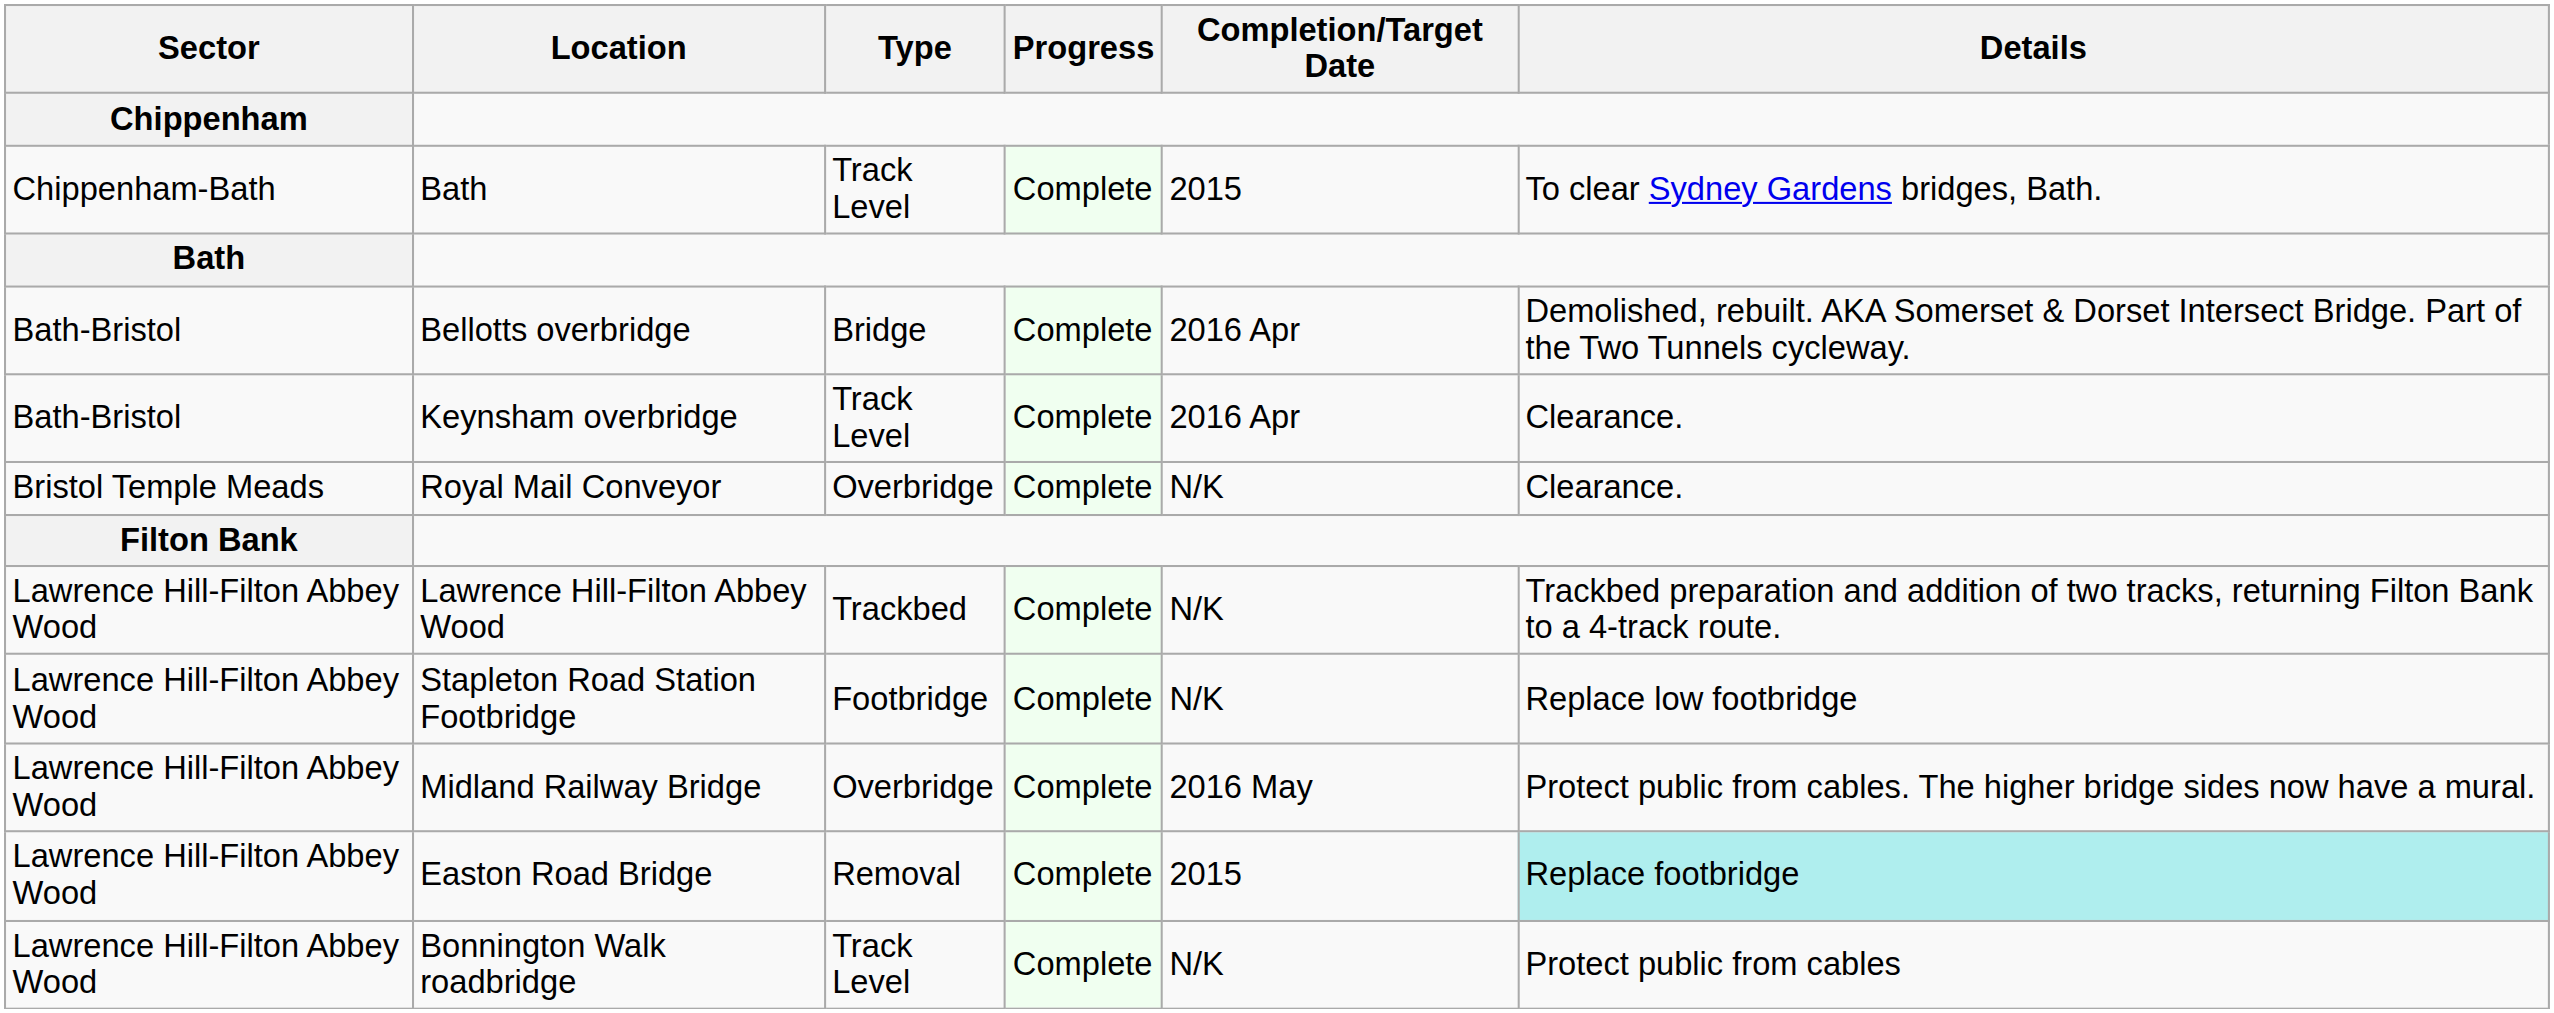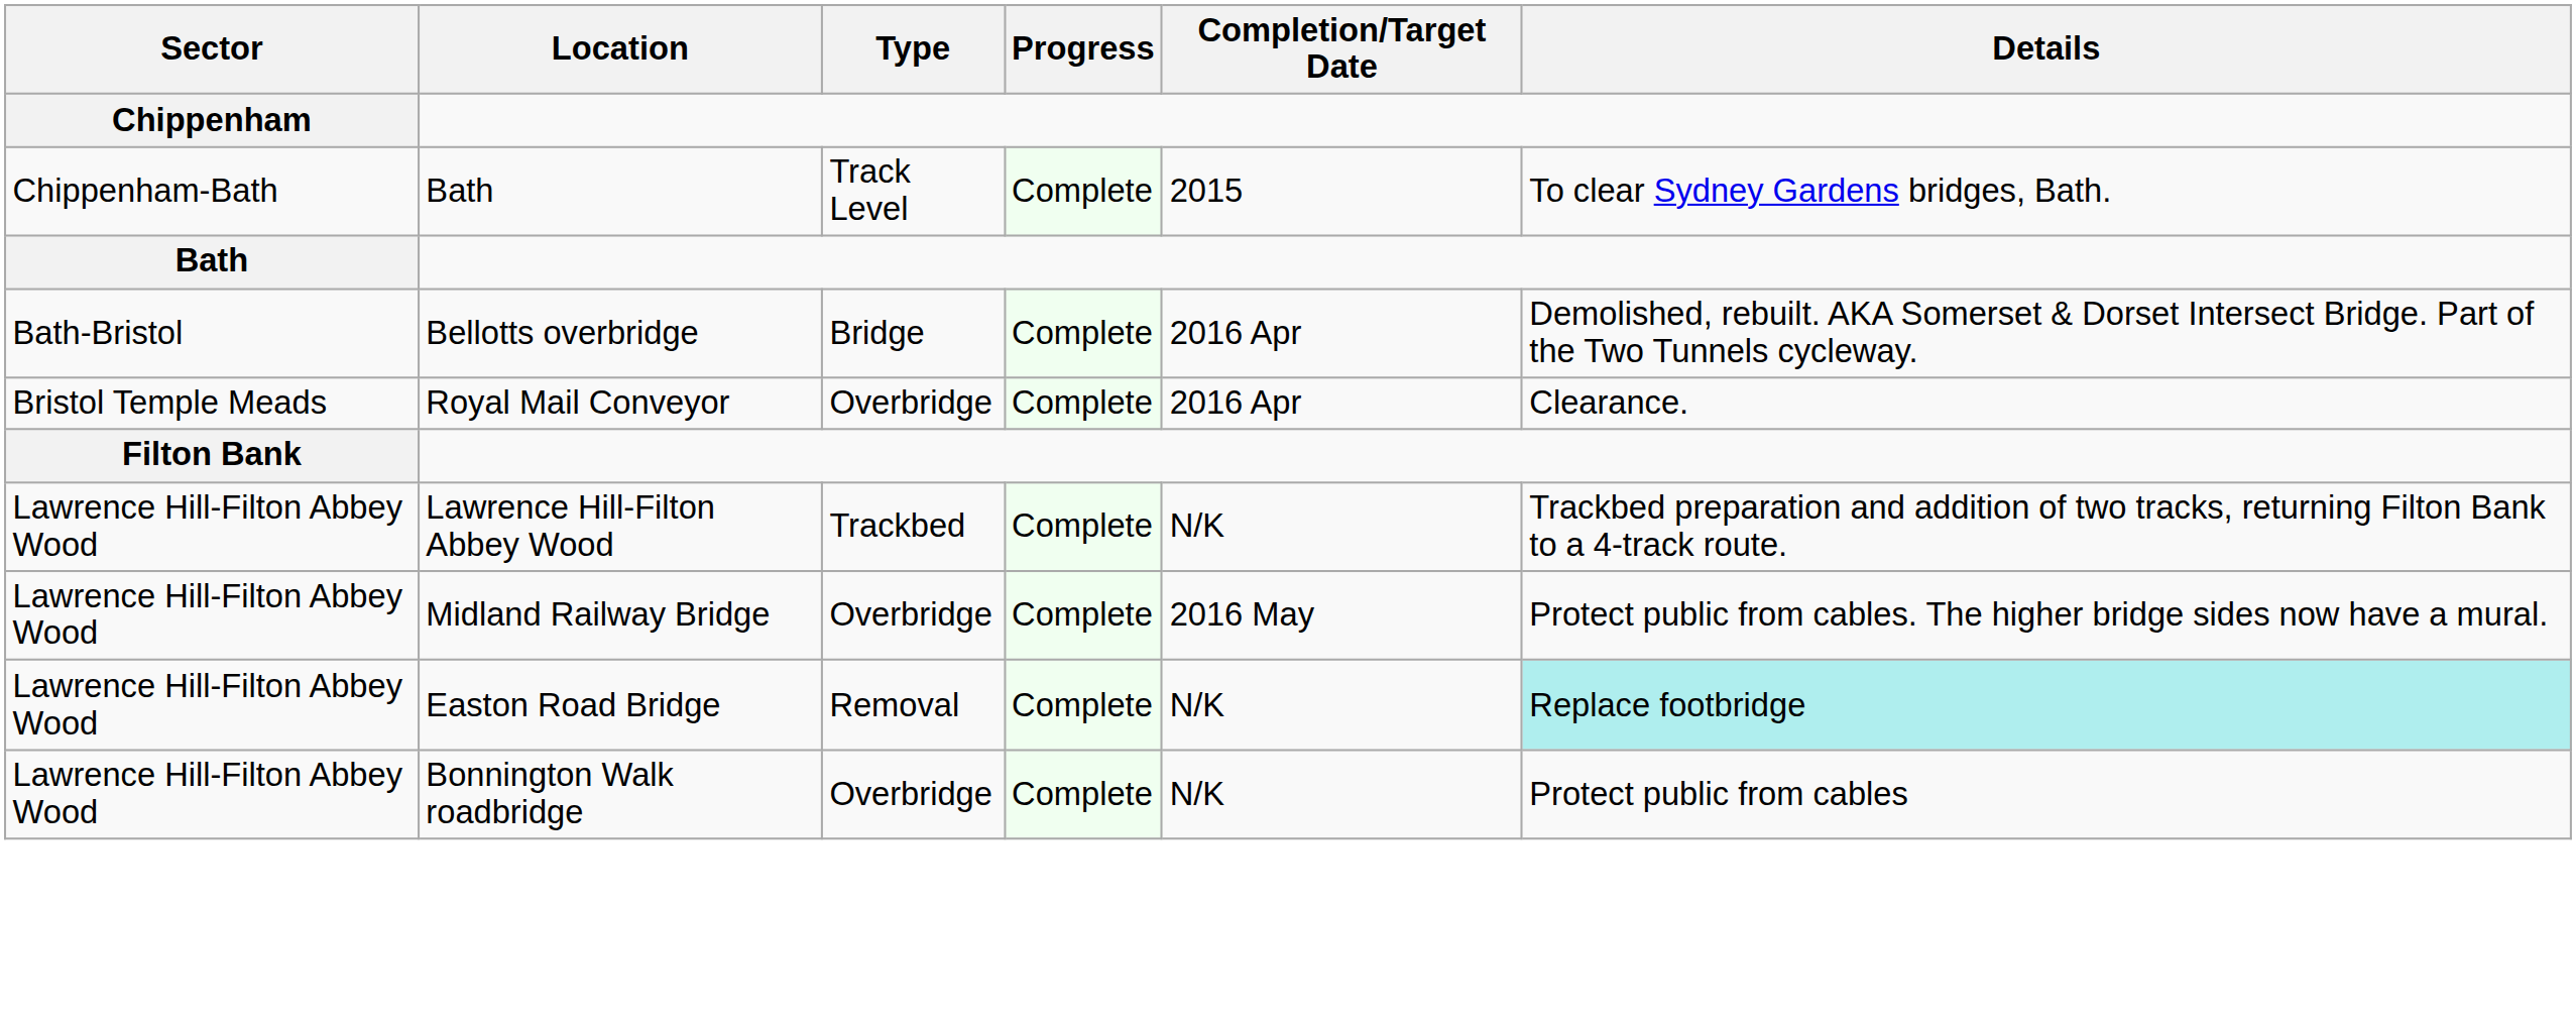- row: Bath-Bristol | Keynsham overbridge | Track Level | Complete | 2016 Apr | Clearance.
Royal Mail Conveyor | Completion/Target Date: N/K -> 2016 Apr
- row: Lawrence Hill-Filton Abbey Wood | Stapleton Road Station Footbridge | Footbridge | Complete | N/K | Replace low footbridge
Easton Road Bridge | Completion/Target Date: 2015 -> N/K
Bonnington Walk roadbridge | Type: Track Level -> Overbridge
